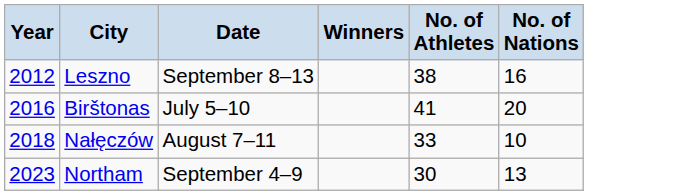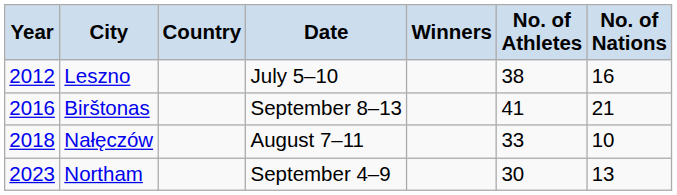+ column: Country
Leszno | Date: September 8–13 -> July 5–10
Birštonas | Date: July 5–10 -> September 8–13
Birštonas | No. of Nations: 20 -> 21
